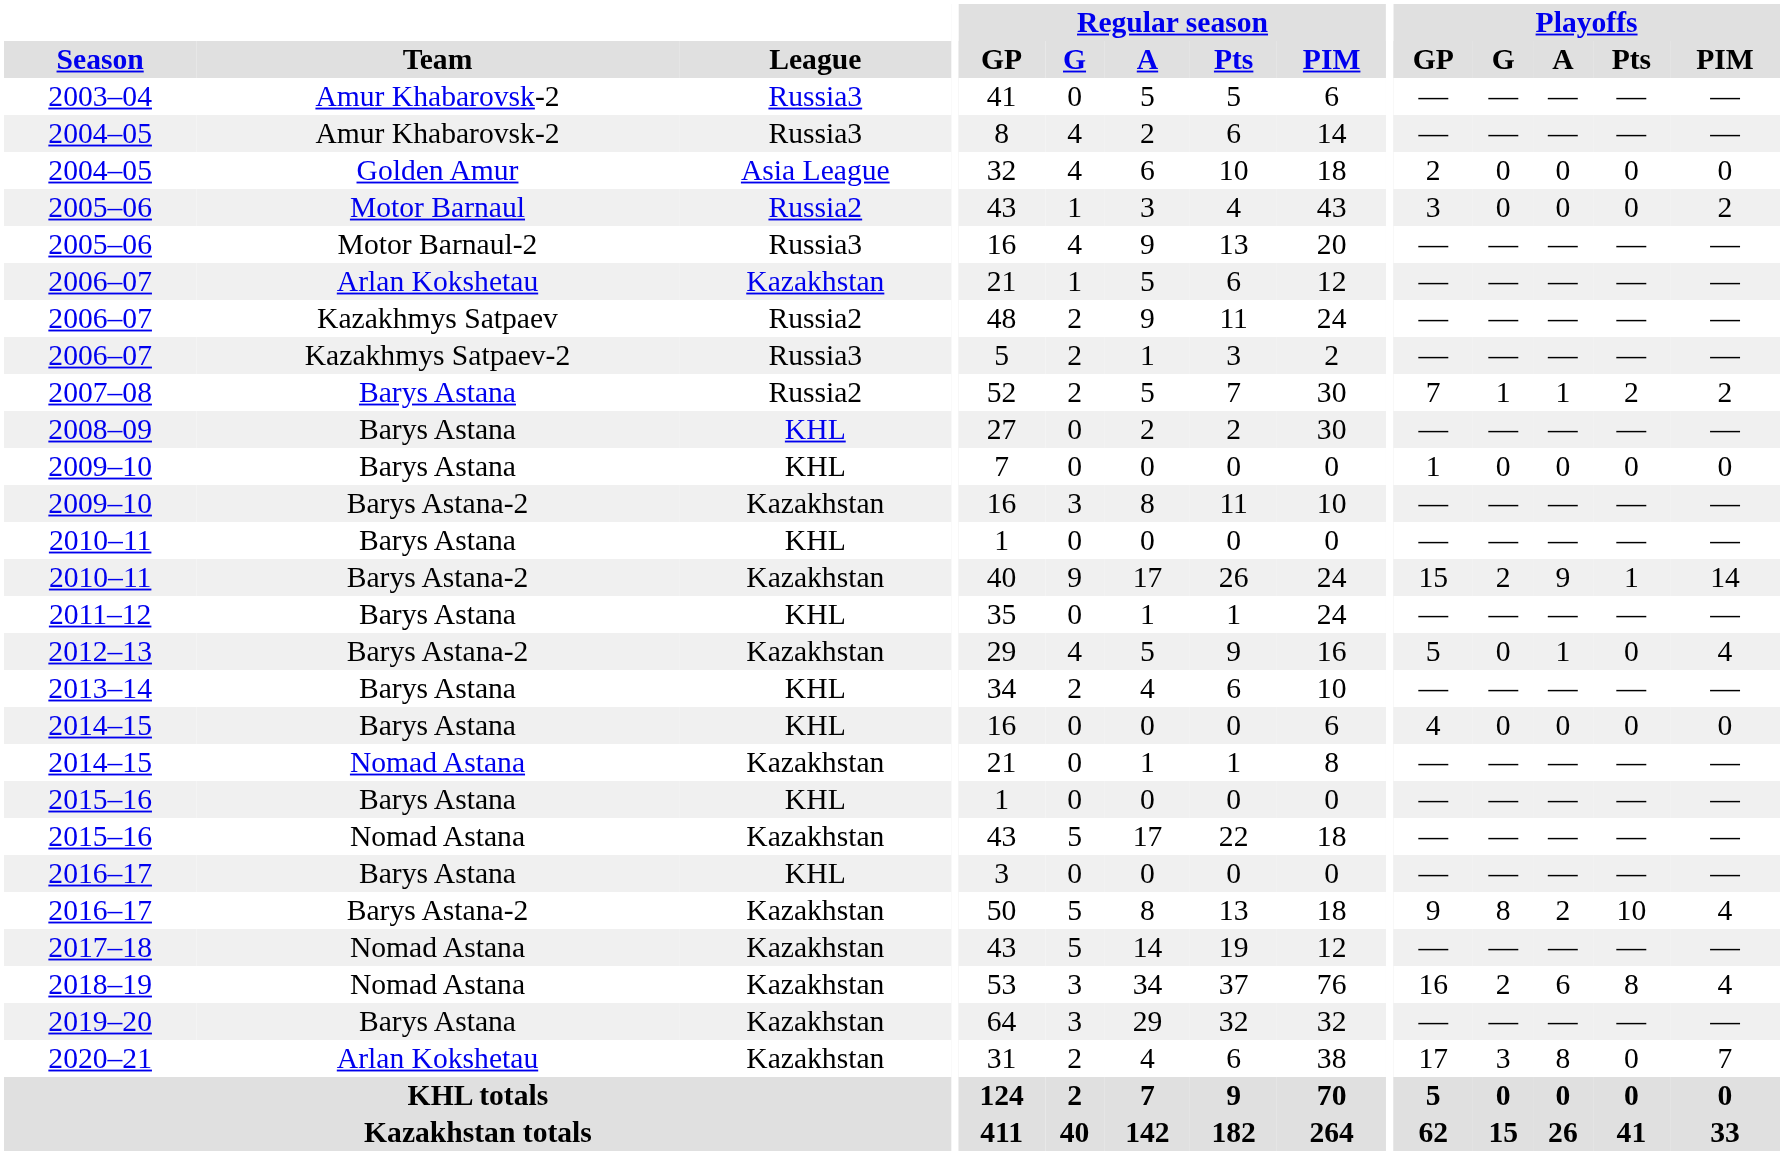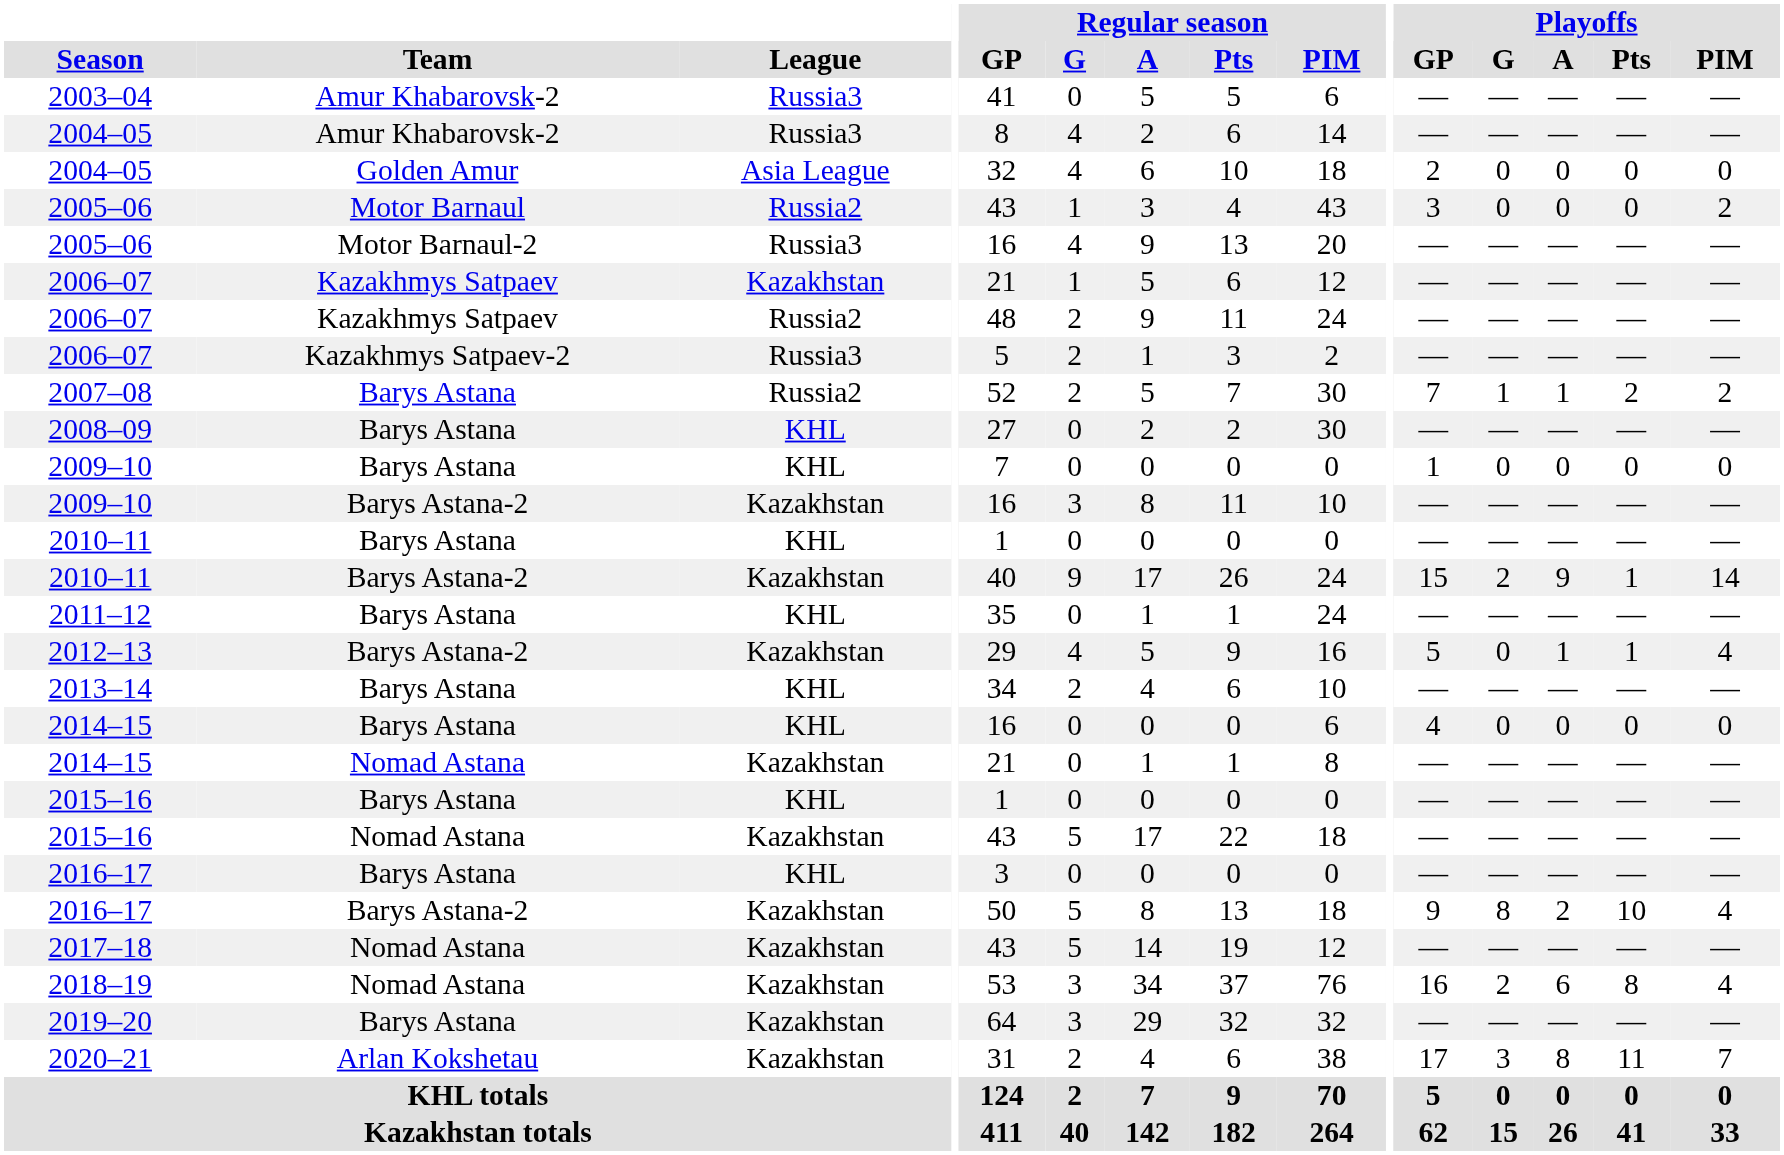2006–07 / Kazakhstan | Team: Arlan Kokshetau -> Kazakhmys Satpaev
2012–13 | Playoffs / Pts: 0 -> 1
2020–21 | Playoffs / Pts: 0 -> 11
